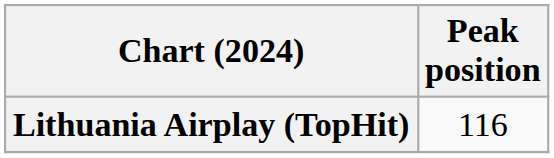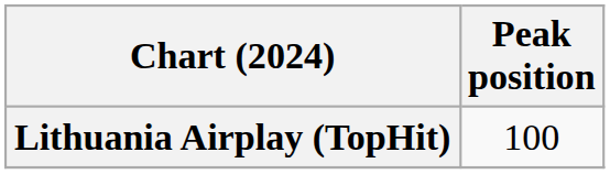Lithuania Airplay (TopHit) | Peak position: 116 -> 100
